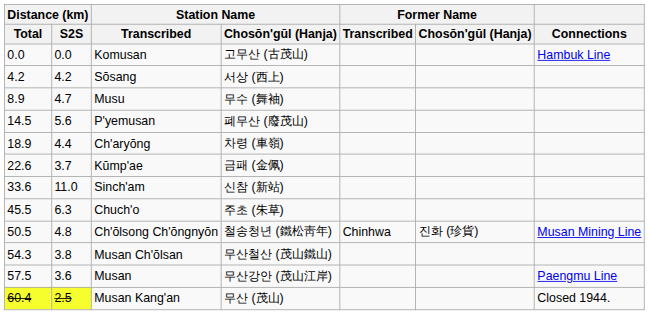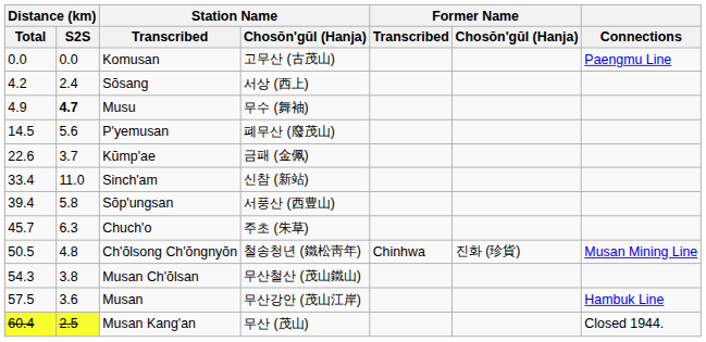Komusan | Connections: Hambuk Line -> Paengmu Line
Sŏsang | Distance (km) / S2S: 4.2 -> 2.4
Musu | Distance (km) / Total: 8.9 -> 4.9
Musu | Distance (km) / S2S: normal -> bold
- row: 18.9 | 4.4 | Ch'aryŏng | 차령 (車嶺)
Sinch'am | Distance (km) / Total: 33.6 -> 33.4
+ row: 39.4 | 5.8 | Sŏp'ungsan | 서풍산 (西豊山)
Chuch'o | Distance (km) / Total: 45.5 -> 45.7
Musan | Connections: Paengmu Line -> Hambuk Line
